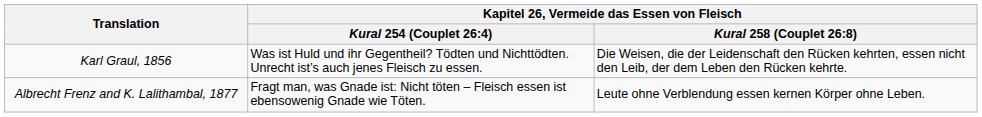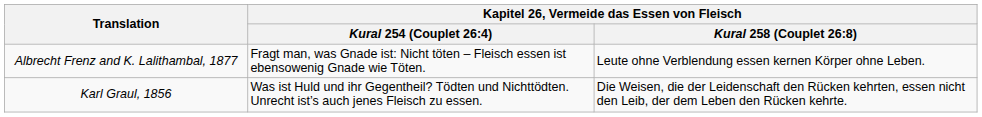rows swapped: Karl Graul, 1856 <-> Albrecht Frenz and K. Lalithambal, 1877
